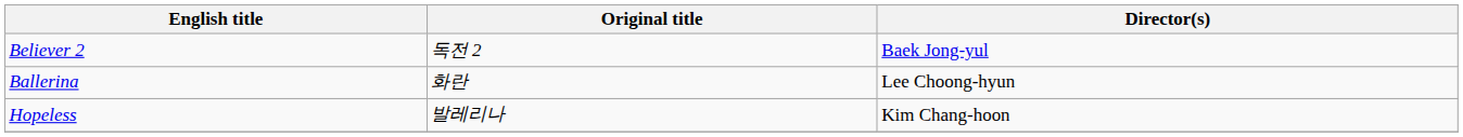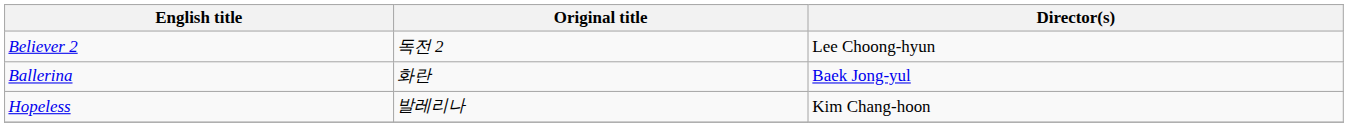Believer 2 | Director(s): Baek Jong-yul -> Lee Choong-hyun
Ballerina | Director(s): Lee Choong-hyun -> Baek Jong-yul
